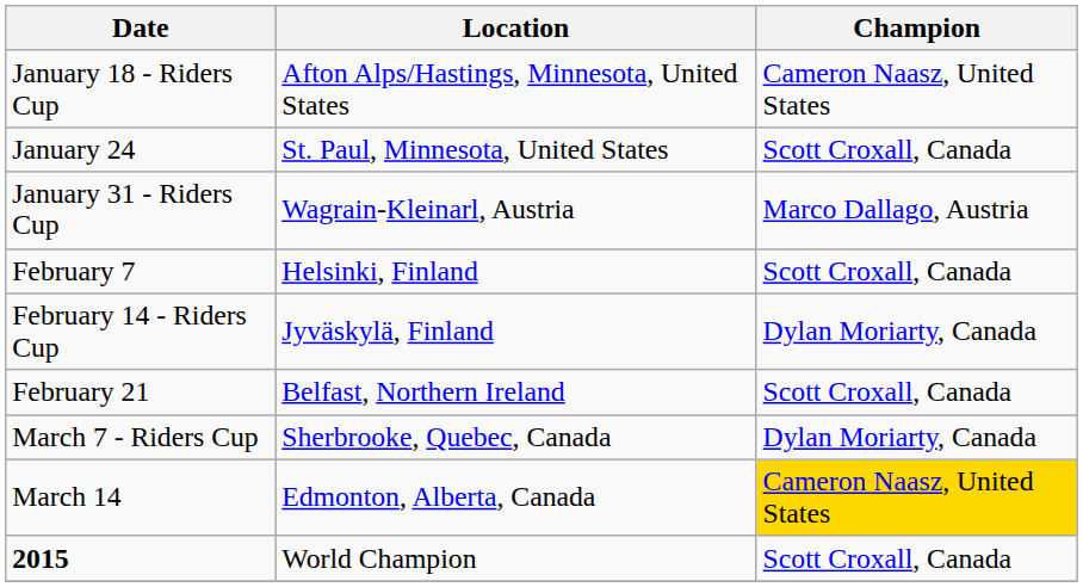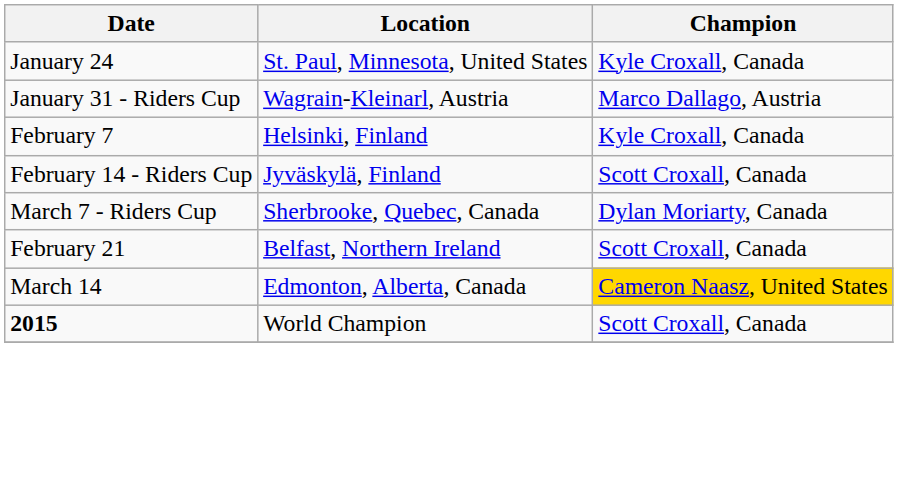- row: January 18 - Riders Cup | Afton Alps/Hastings, Minnesota, United States | Cameron Naasz, United States
January 24 | Champion: Scott Croxall, Canada -> Kyle Croxall, Canada
February 7 | Champion: Scott Croxall, Canada -> Kyle Croxall, Canada
February 14 - Riders Cup | Champion: Dylan Moriarty, Canada -> Scott Croxall, Canada
rows swapped: February 21 <-> March 7 - Riders Cup
